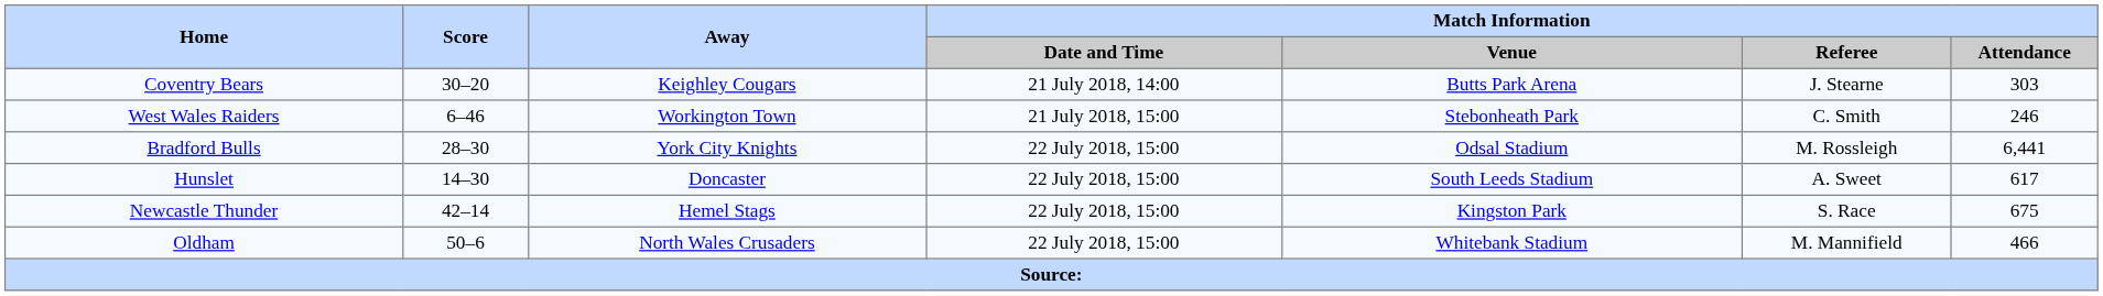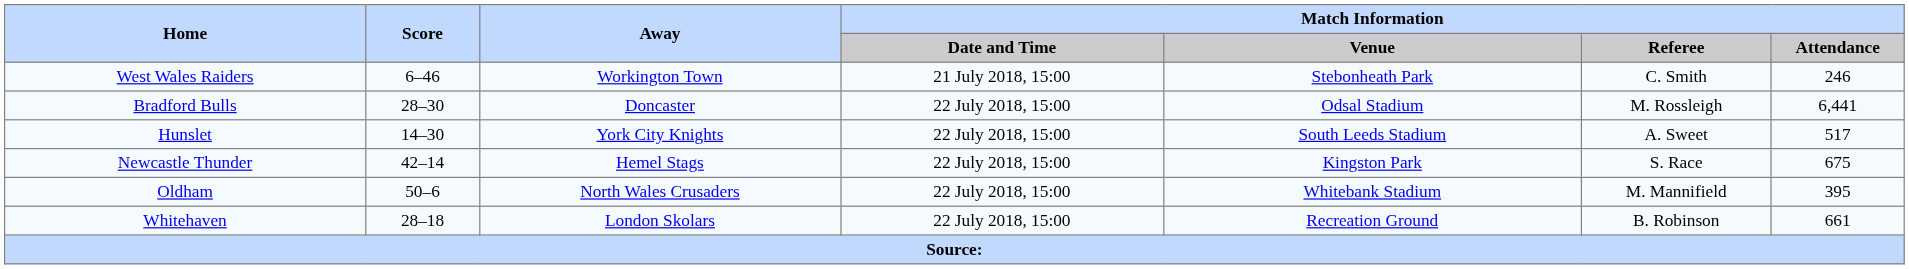- row: Coventry Bears | 30–20 | Keighley Cougars | 21 July 2018, 14:00 | Butts Park Arena | J. Stearne | 303
Bradford Bulls | Away: York City Knights -> Doncaster
Hunslet | Away: Doncaster -> York City Knights
Hunslet | Match Information / Attendance: 617 -> 517
Oldham | Match Information / Attendance: 466 -> 395
+ row: Whitehaven | 28–18 | London Skolars | 22 July 2018, 15:00 | Recreation Ground | B. Robinson | 661
